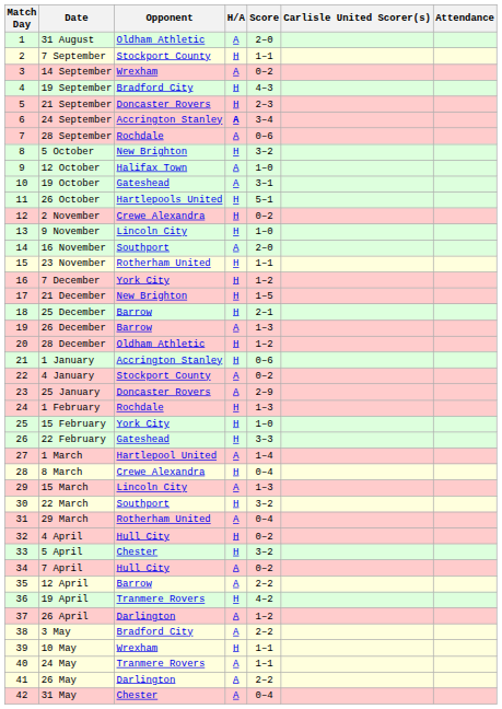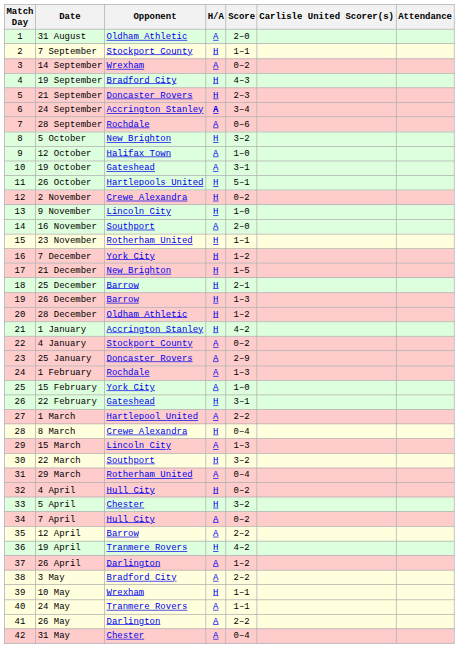26 December | H/A: A -> H
1 January | Score: 0–6 -> 4–2
1 February | H/A: H -> A
15 February | H/A: H -> A
22 February | Score: 3–3 -> 3–1
1 March | Score: 1–4 -> 2–2
